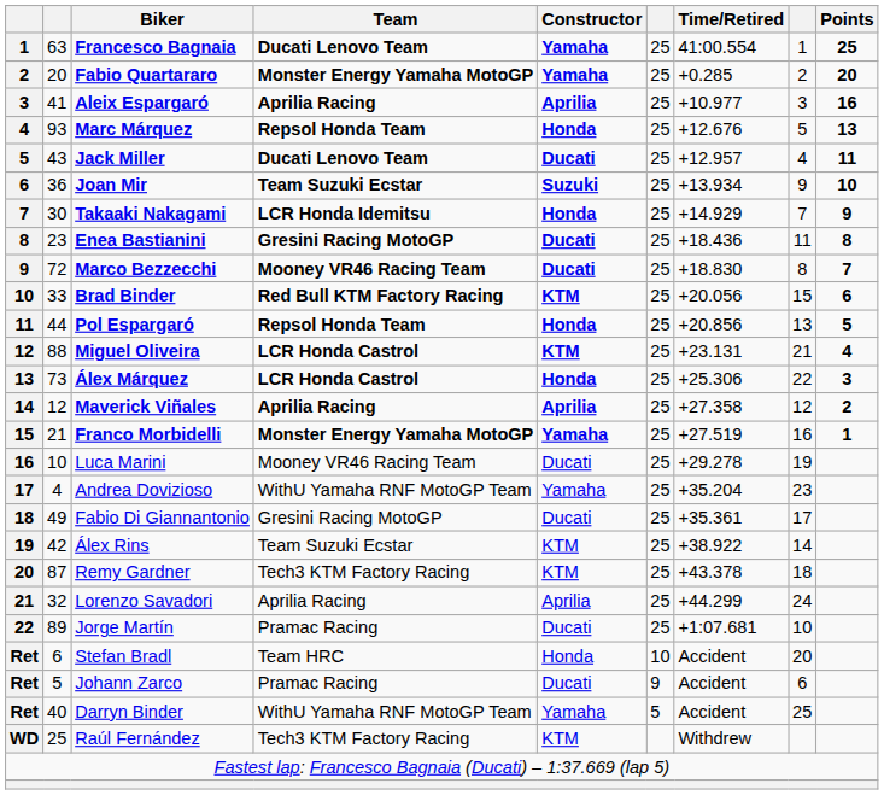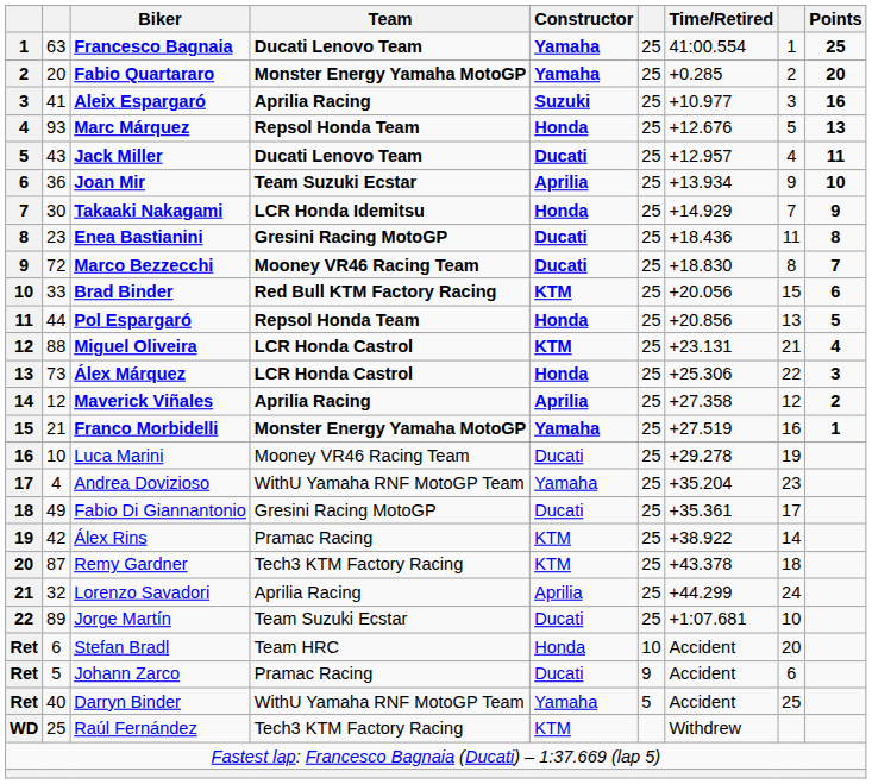Aleix Espargaró | Constructor: Aprilia -> Suzuki
Joan Mir | Constructor: Suzuki -> Aprilia
Álex Rins | Team: Team Suzuki Ecstar -> Pramac Racing
Jorge Martín | Team: Pramac Racing -> Team Suzuki Ecstar
